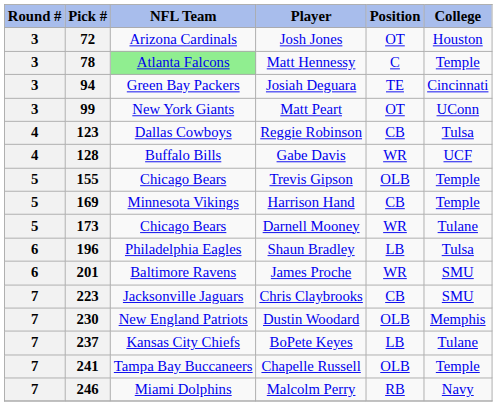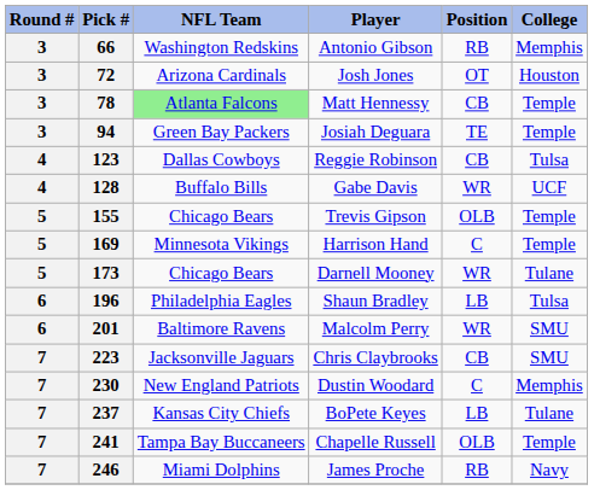+ row: 3 | 66 | Washington Redskins | Antonio Gibson | RB | Memphis
78 | Position: C -> CB
94 | College: Cincinnati -> Temple
- row: 3 | 99 | New York Giants | Matt Peart | OT | UConn
169 | Position: CB -> C
201 | Player: James Proche -> Malcolm Perry
230 | Position: OLB -> C
246 | Player: Malcolm Perry -> James Proche
